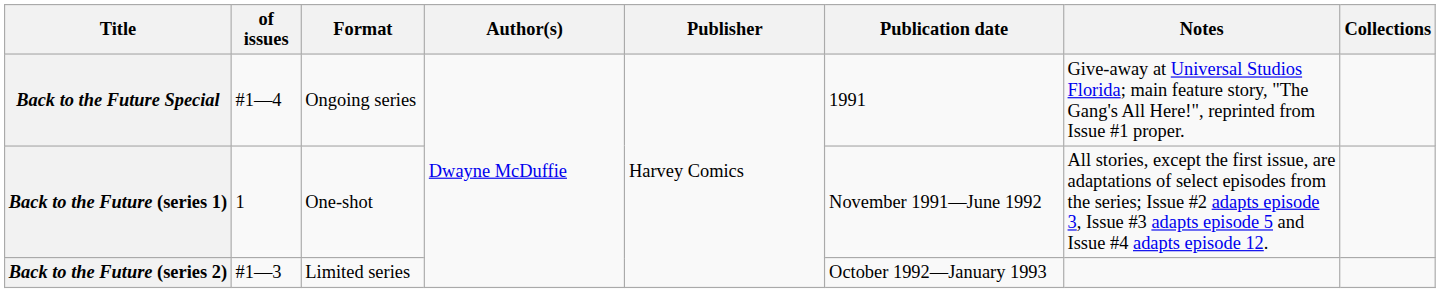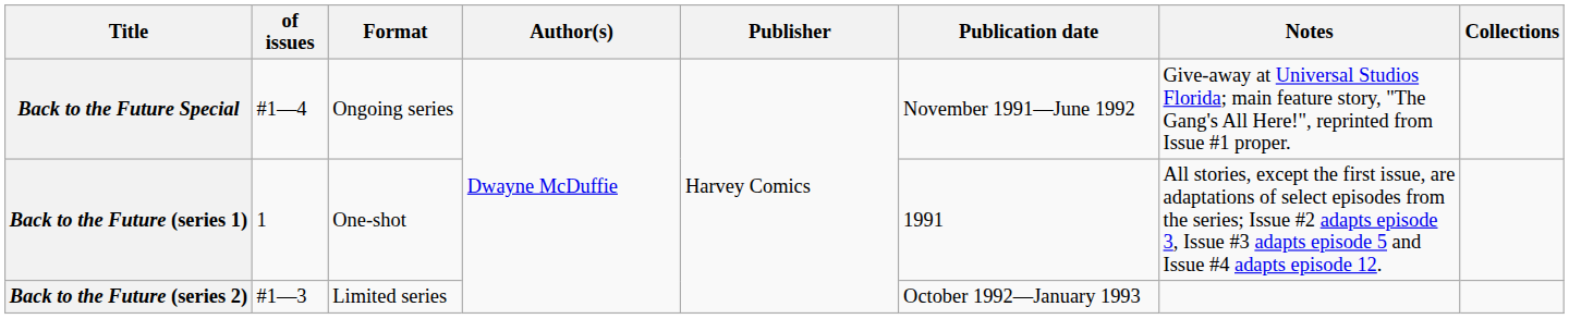Back to the Future Special | Publication date: 1991 -> November 1991—June 1992
Back to the Future (series 1) | Publication date: November 1991—June 1992 -> 1991
